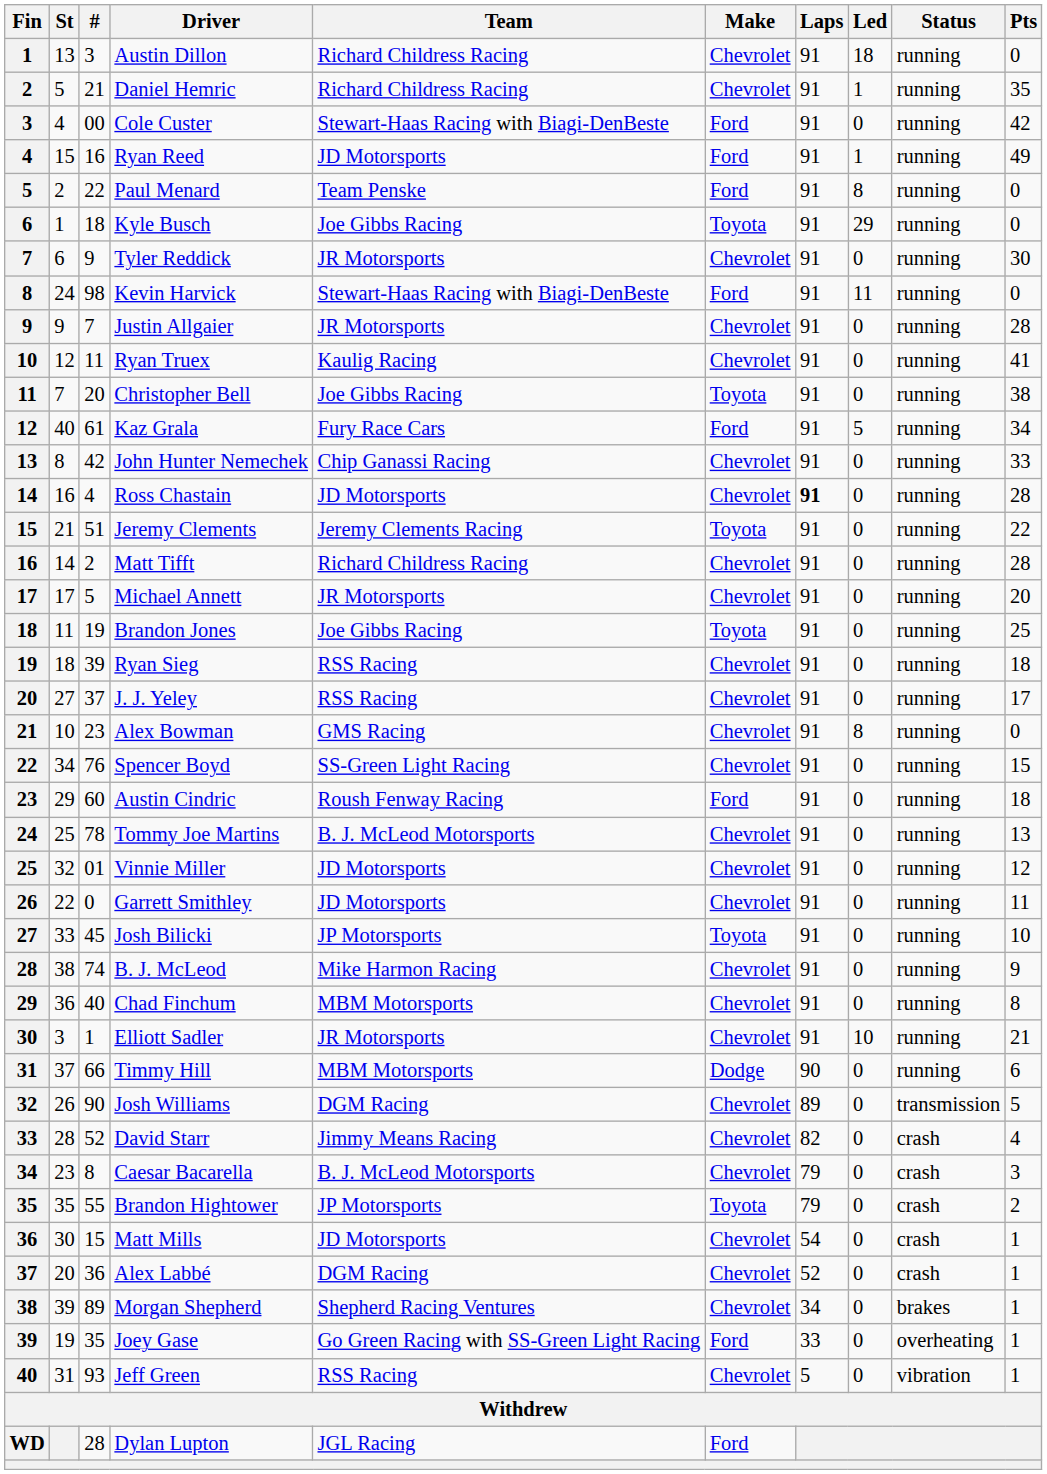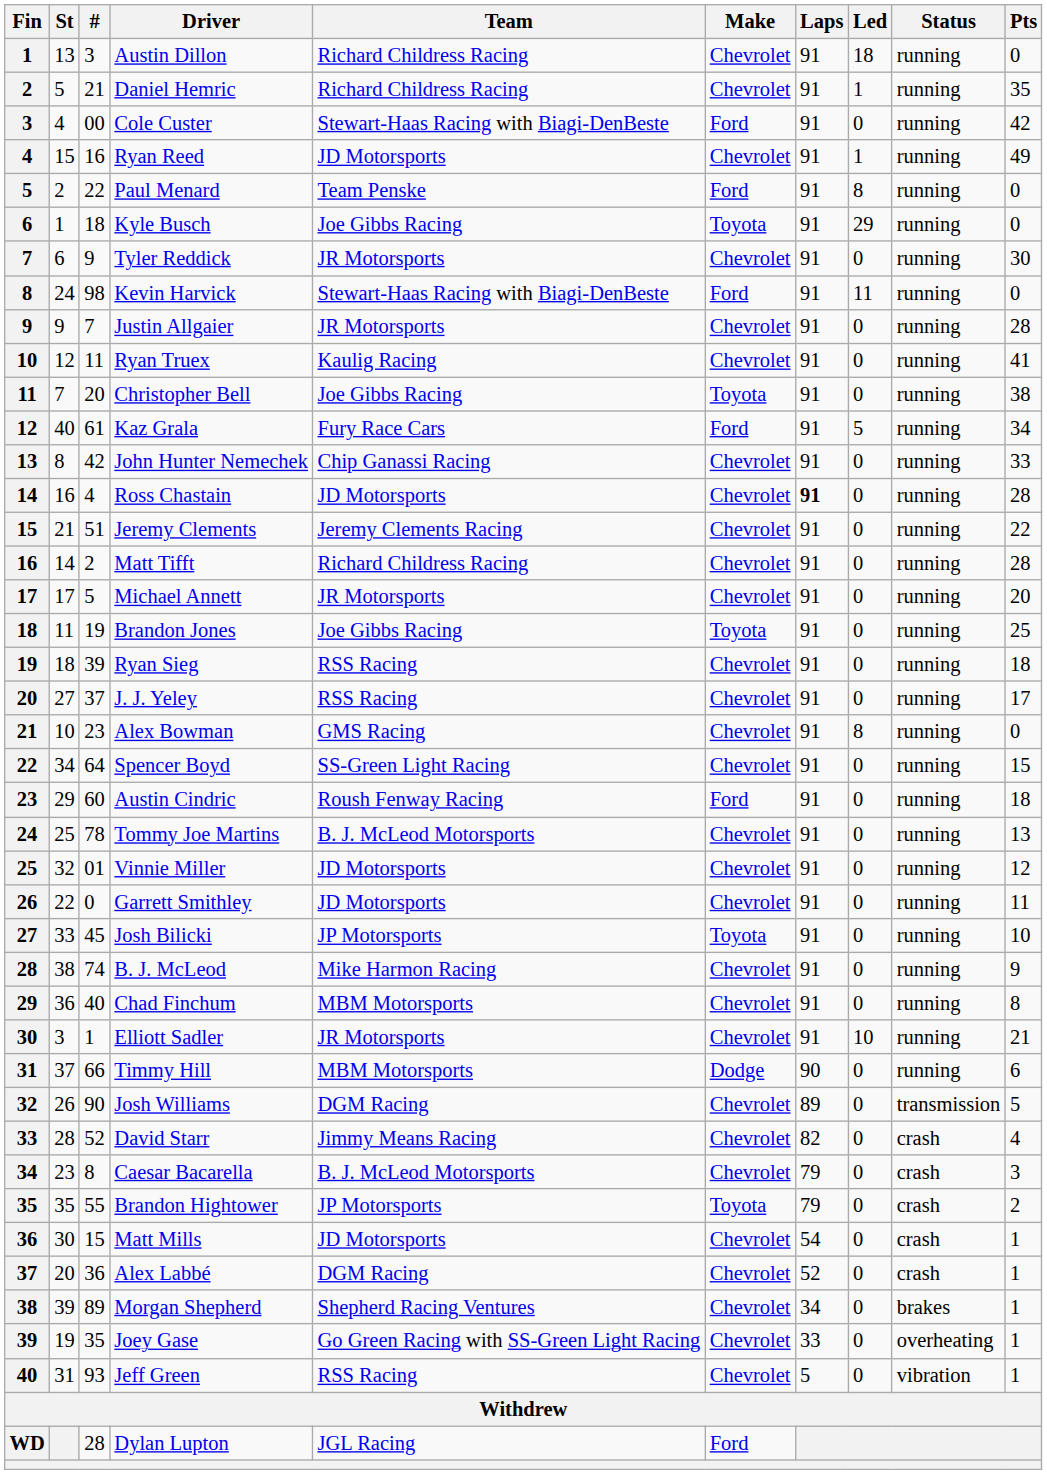Ryan Reed | Make: Ford -> Chevrolet
Jeremy Clements | Make: Toyota -> Chevrolet
Spencer Boyd | #: 76 -> 64
Joey Gase | Make: Ford -> Chevrolet
